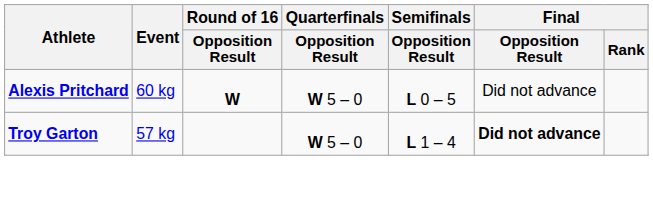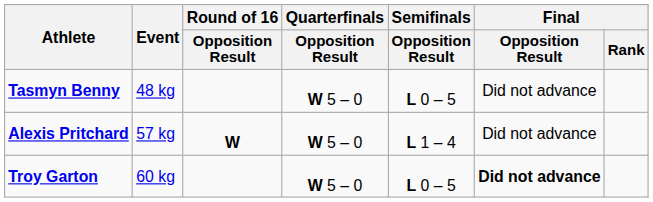+ row: Tasmyn Benny | 48 kg | W 5 – 0 | L 0 – 5 | Did not advance
Alexis Pritchard | Event: 60 kg -> 57 kg
Alexis Pritchard | Semifinals / Opposition Result: L 0 – 5 -> L 1 – 4
Troy Garton | Event: 57 kg -> 60 kg
Troy Garton | Semifinals / Opposition Result: L 1 – 4 -> L 0 – 5
